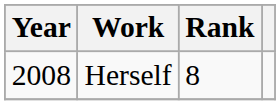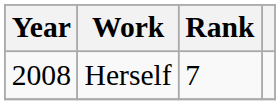Herself | Rank: 8 -> 7
